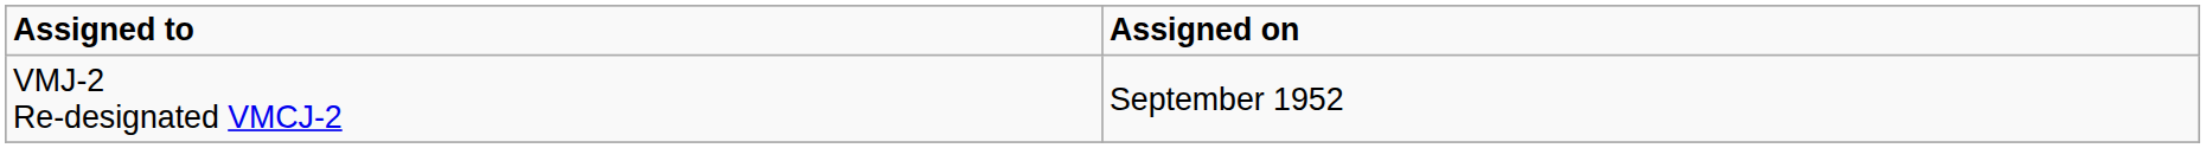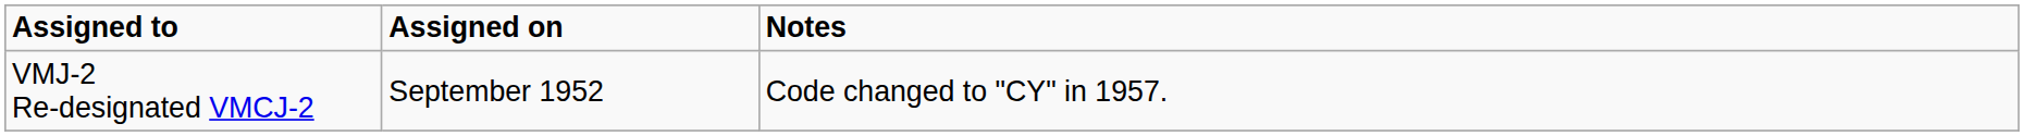+ column: Notes | Code changed to "CY" in 1957.
